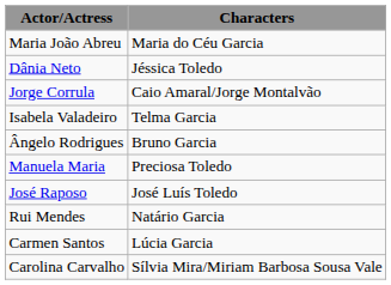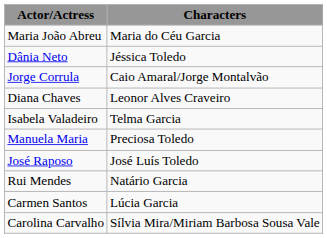+ row: Diana Chaves | Leonor Alves Craveiro
- row: Ângelo Rodrigues | Bruno Garcia
